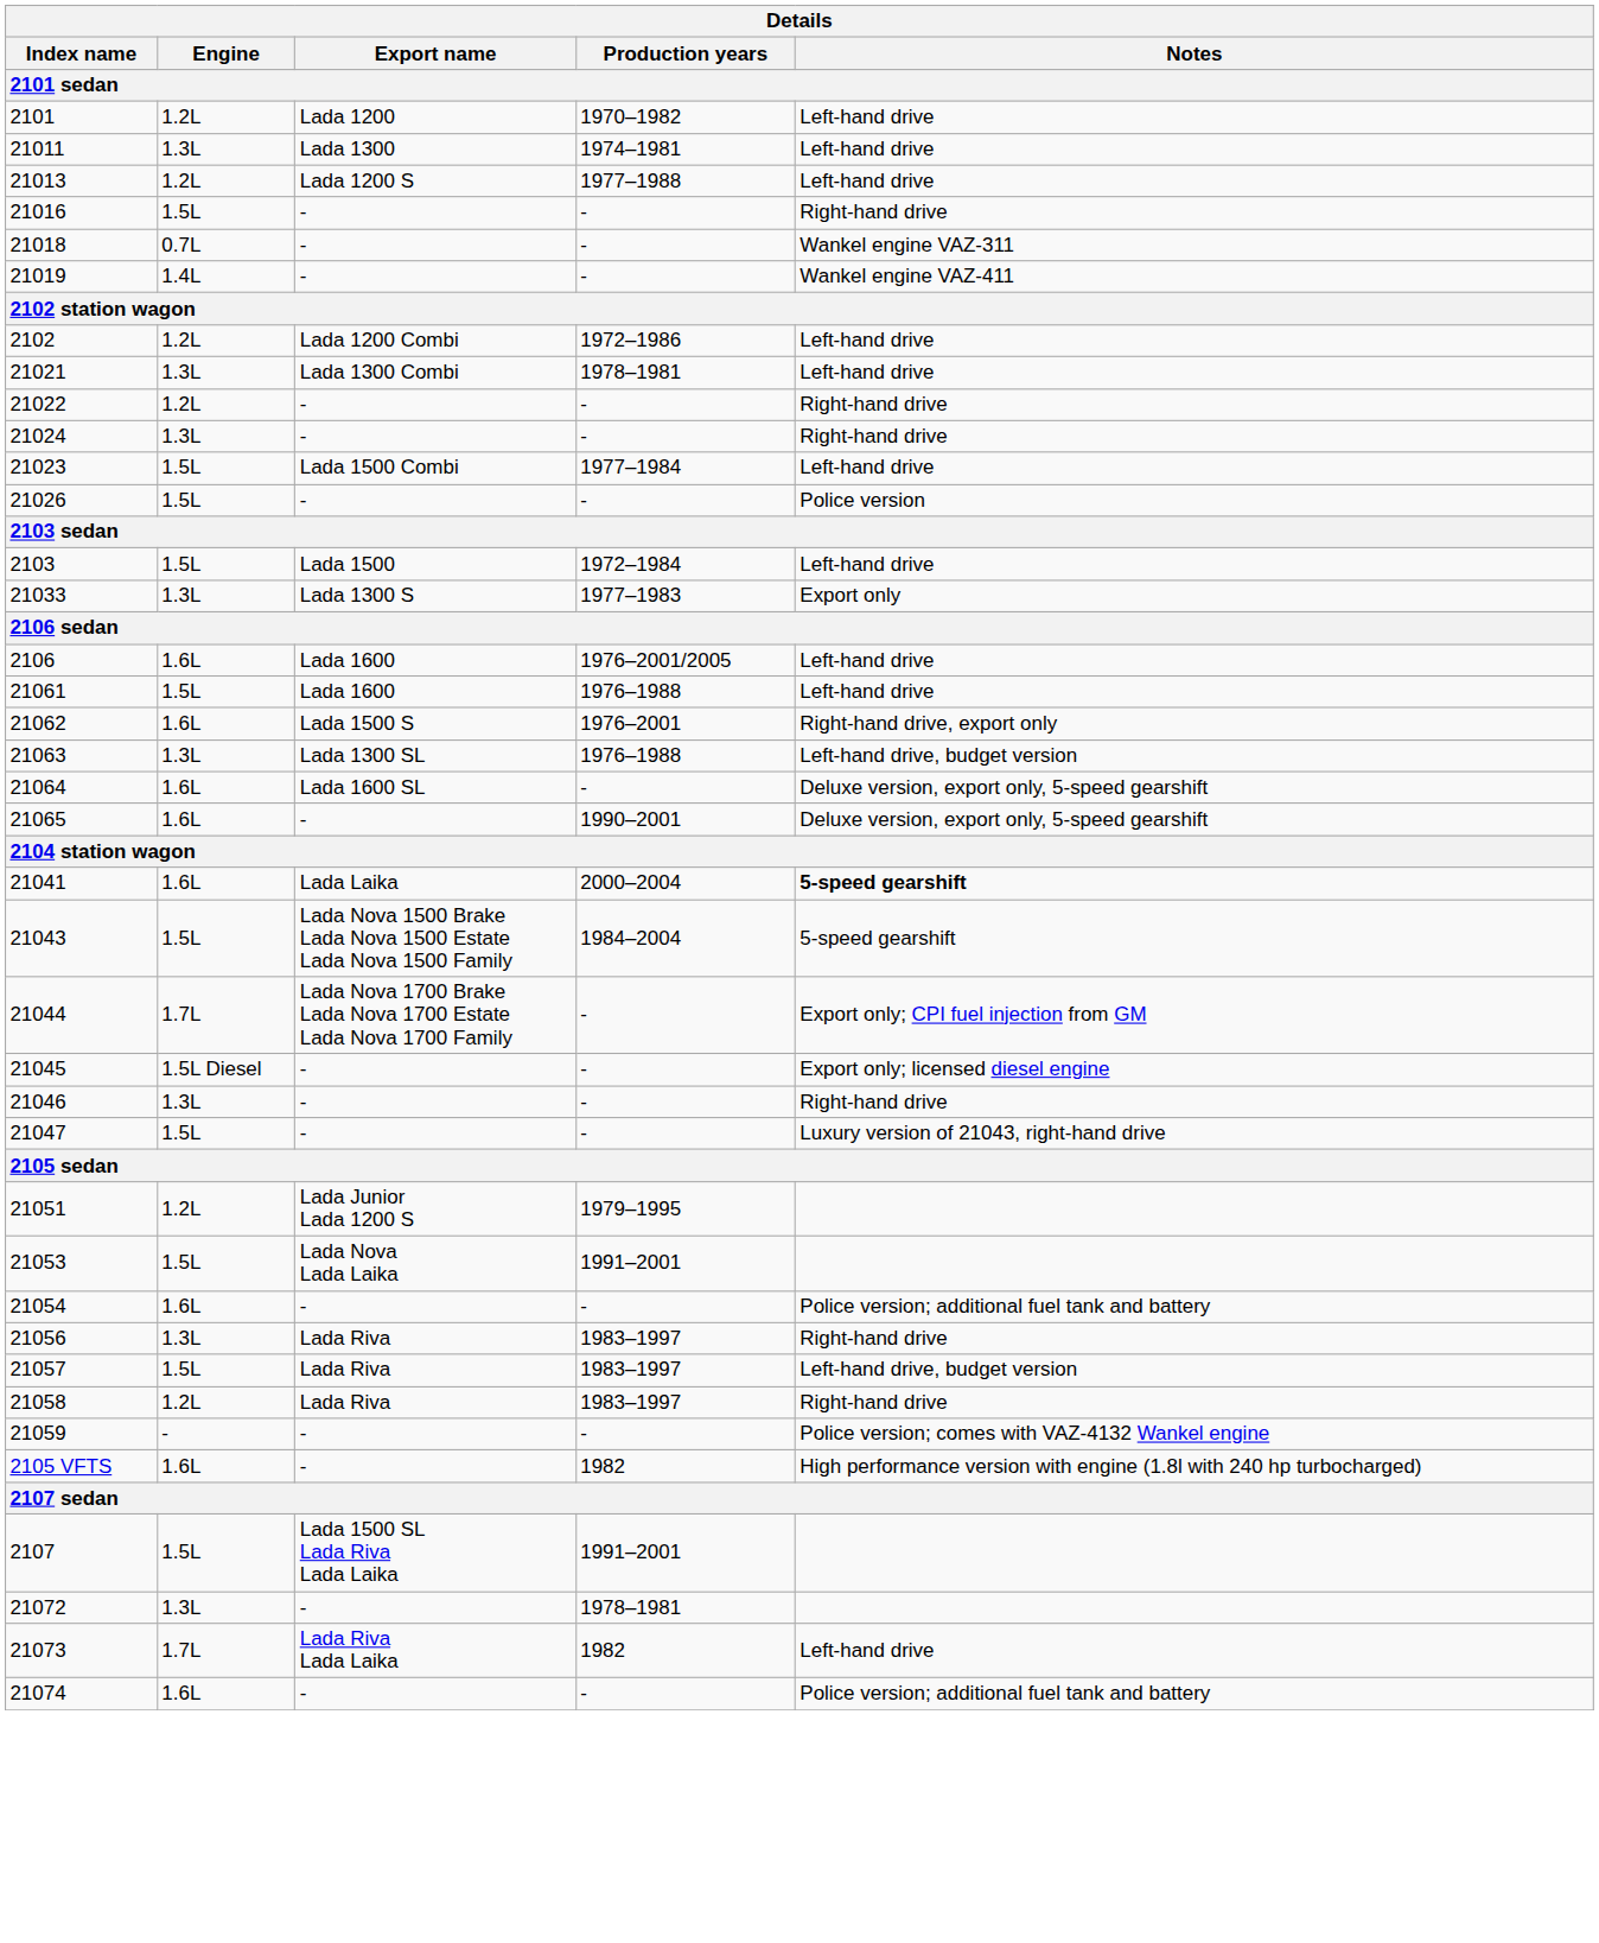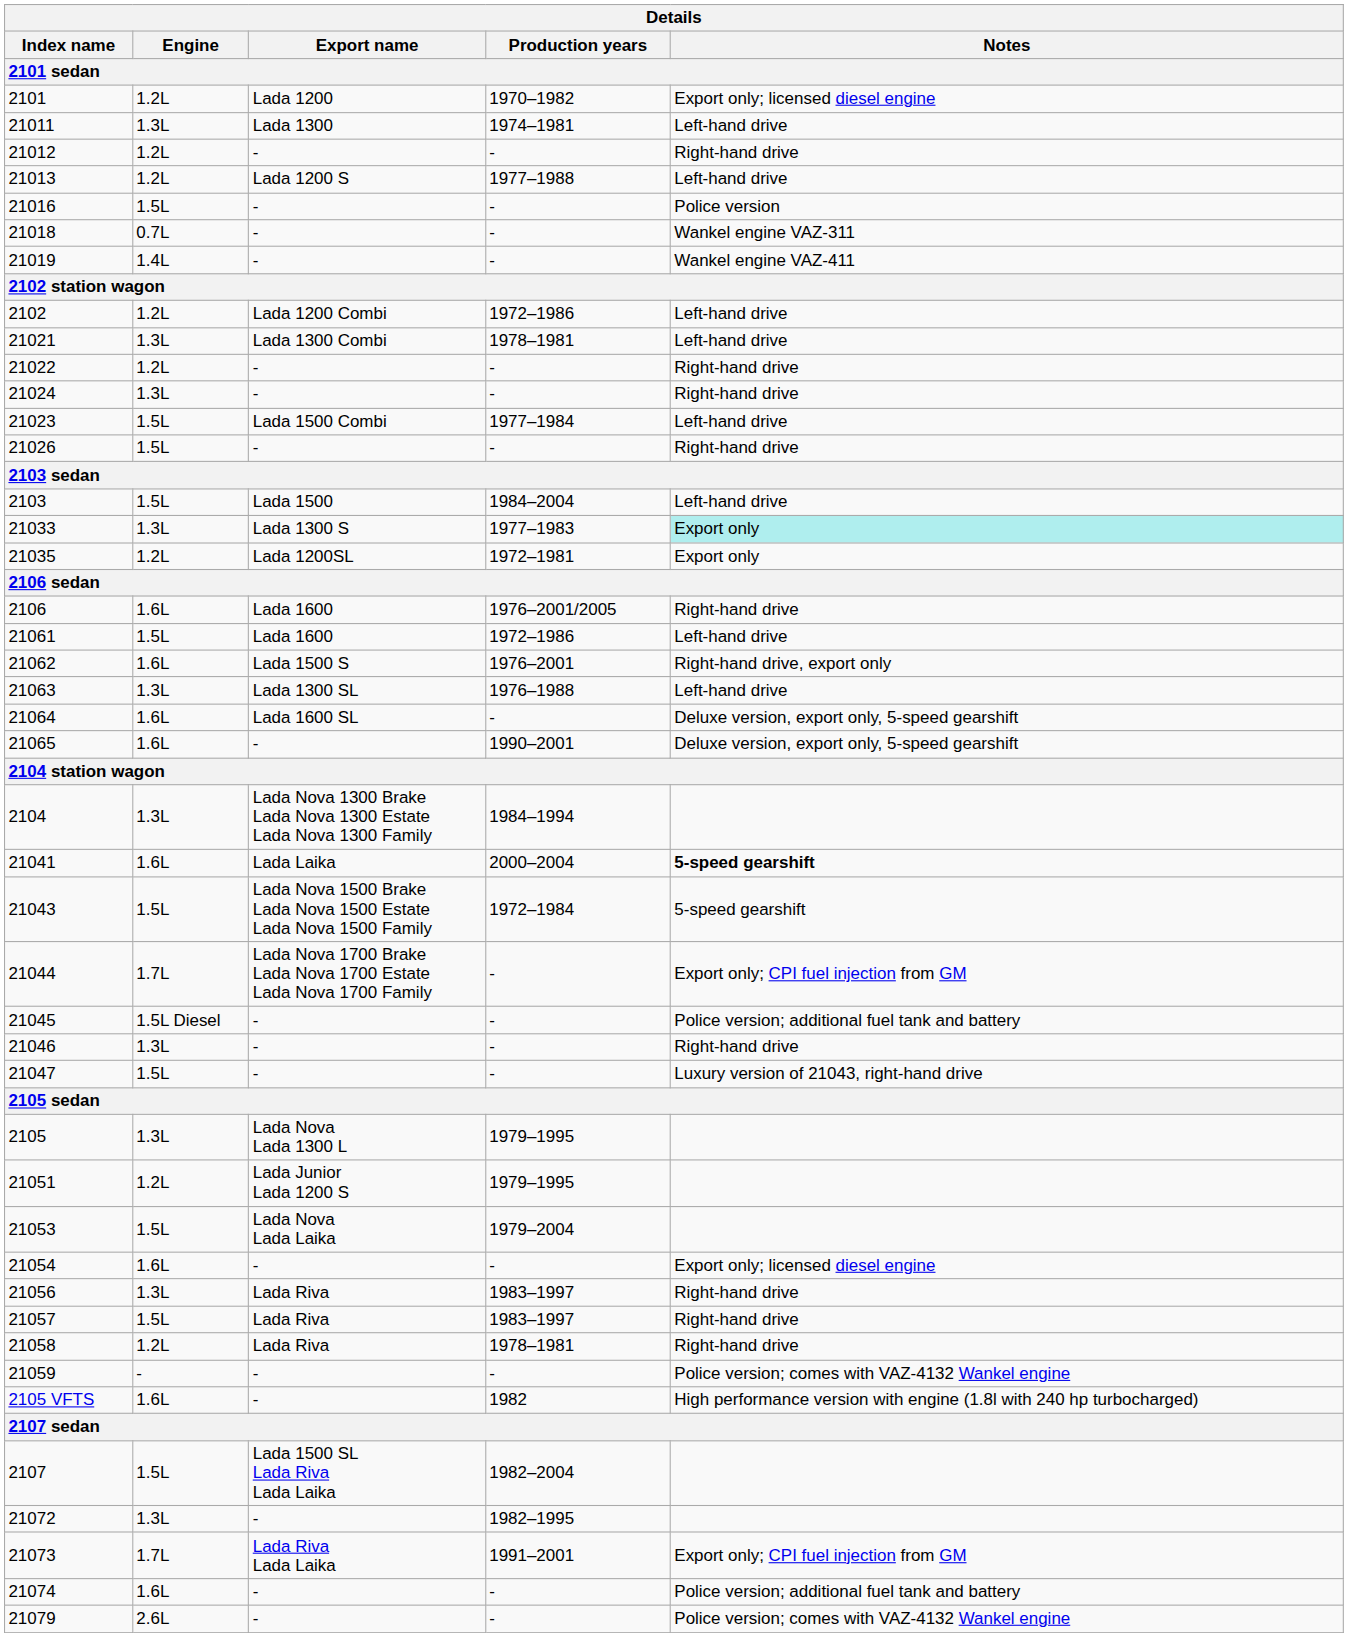2101 | Notes: Left-hand drive -> Export only; licensed diesel engine
+ row: 21012 | 1.2L | - | - | Right-hand drive
21016 | Notes: Right-hand drive -> Police version
21026 | Notes: Police version -> Right-hand drive
2103 | Production years: 1972–1984 -> 1984–2004
21033 | Notes: no background -> paleturquoise background
+ row: 21035 | 1.2L | Lada 1200SL | 1972–1981 | Export only
2106 | Notes: Left-hand drive -> Right-hand drive
21061 | Production years: 1976–1988 -> 1972–1986
21063 | Notes: Left-hand drive, budget version -> Left-hand drive
+ row: 2104 | 1.3L | Lada Nova 1300 Brake Lada Nova 1300 Estate Lada Nova 1300 Family | 1984–1994
21043 | Production years: 1984–2004 -> 1972–1984
21045 | Notes: Export only; licensed diesel engine -> Police version; additional fuel tank and battery
+ row: 2105 | 1.3L | Lada Nova Lada 1300 L | 1979–1995
21053 | Production years: 1991–2001 -> 1979–2004
21054 | Notes: Police version; additional fuel tank and battery -> Export only; licensed diesel engine
21057 | Notes: Left-hand drive, budget version -> Right-hand drive
21058 | Production years: 1983–1997 -> 1978–1981
2107 | Production years: 1991–2001 -> 1982–2004
21072 | Production years: 1978–1981 -> 1982–1995
21073 | Production years: 1982 -> 1991–2001
21073 | Notes: Left-hand drive -> Export only; CPI fuel injection from GM
+ row: 21079 | 2.6L | - | - | Police version; comes with VAZ-4132 Wankel engine
